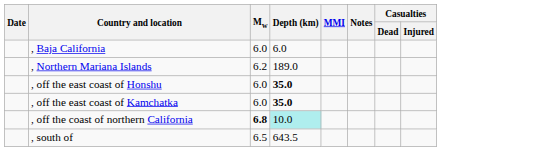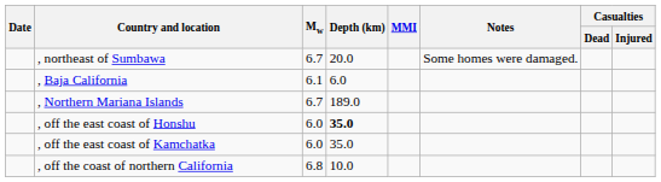+ row: , northeast of Sumbawa | 6.7 | 20.0 | Some homes were damaged.
, Baja California | Mw: 6.0 -> 6.1
, Northern Mariana Islands | Mw: 6.2 -> 6.7
, off the east coast of Kamchatka | Depth (km): bold -> normal
, off the coast of northern California | Mw: bold -> normal
, off the coast of northern California | Depth (km): paleturquoise background -> no background
- row: , south of | 6.5 | 643.5
